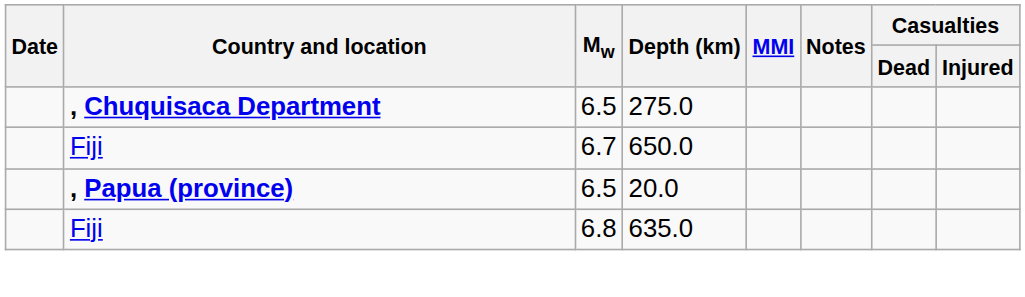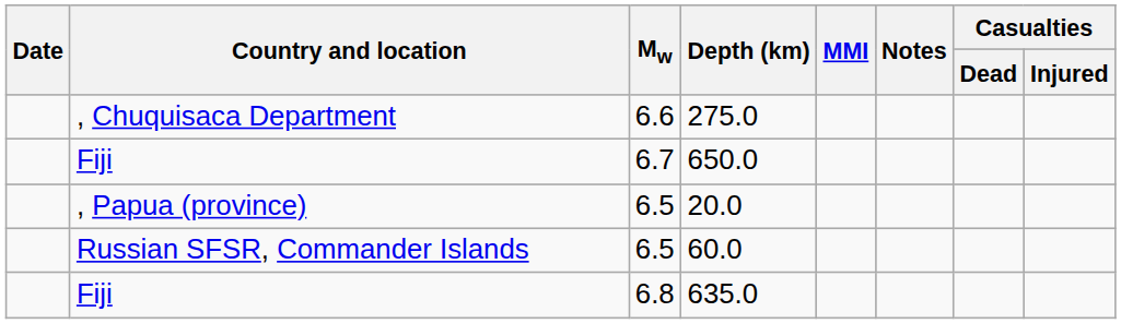275.0 | Country and location: bold -> normal
275.0 | Mw: 6.5 -> 6.6
20.0 | Country and location: bold -> normal
+ row: Russian SFSR, Commander Islands | 6.5 | 60.0
